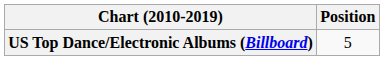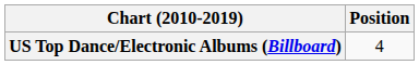US Top Dance/Electronic Albums (Billboard) | Position: 5 -> 4
